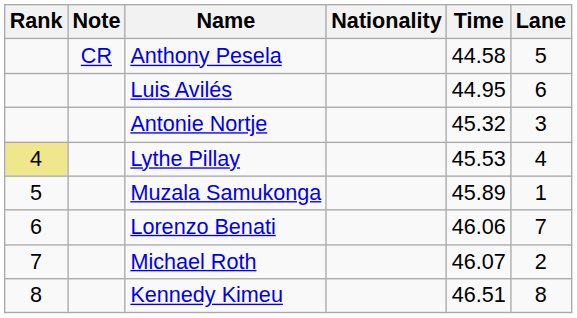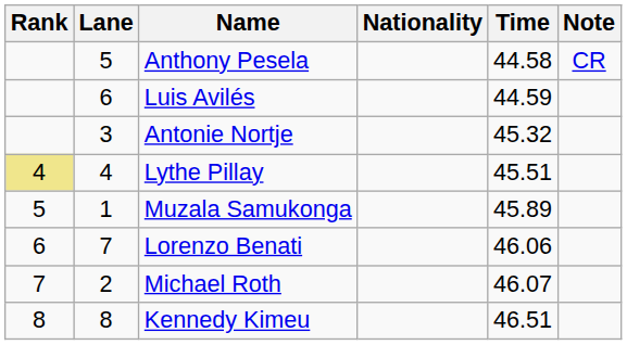columns swapped: Lane <-> Note
Luis Avilés | Time: 44.95 -> 44.59
Lythe Pillay | Time: 45.53 -> 45.51
